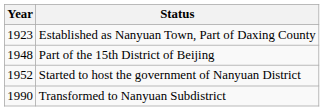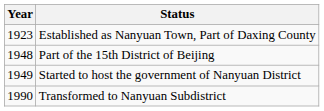Started to host the government of Nanyuan District | Year: 1952 -> 1949
